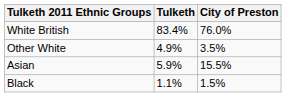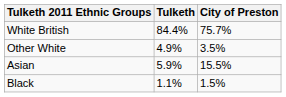White British | Tulketh: 83.4% -> 84.4%
White British | City of Preston: 76.0% -> 75.7%
